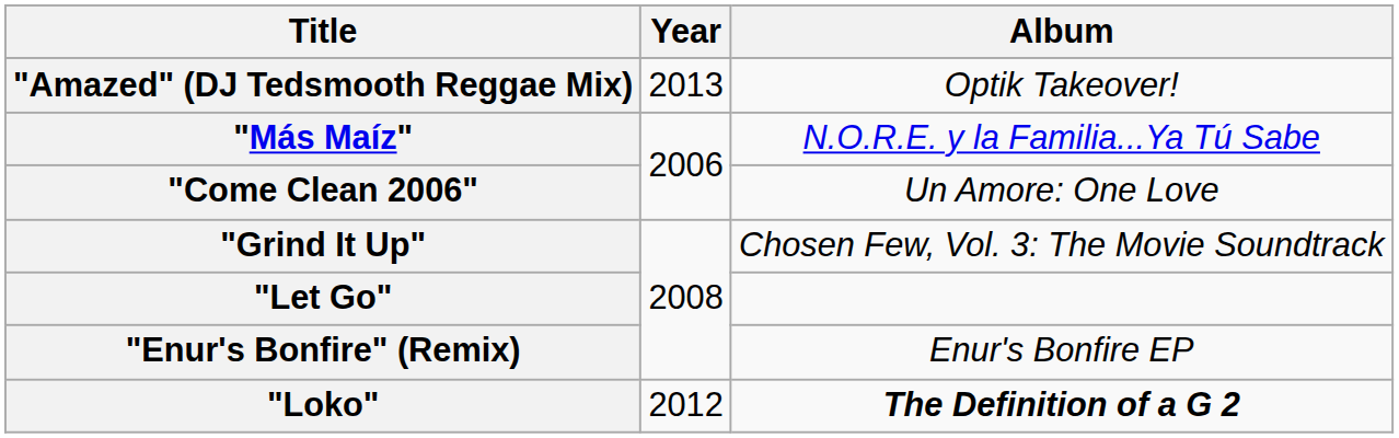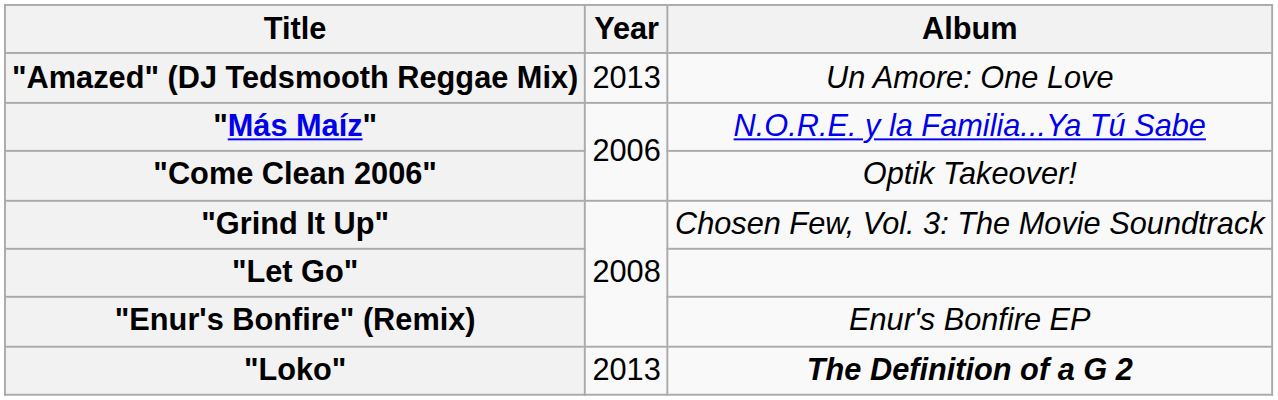"Amazed" (DJ Tedsmooth Reggae Mix) | Album: Optik Takeover! -> Un Amore: One Love
"Come Clean 2006" | Album: Un Amore: One Love -> Optik Takeover!
"Loko" | Year: 2012 -> 2013
